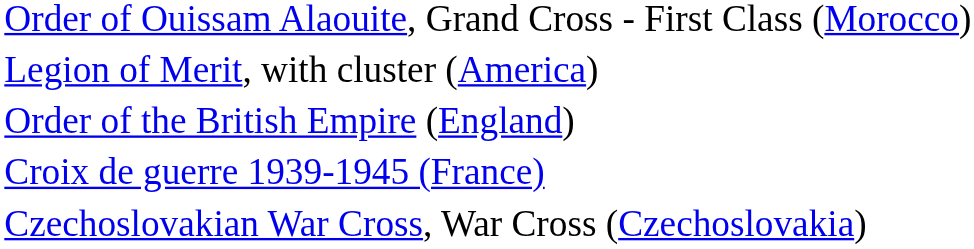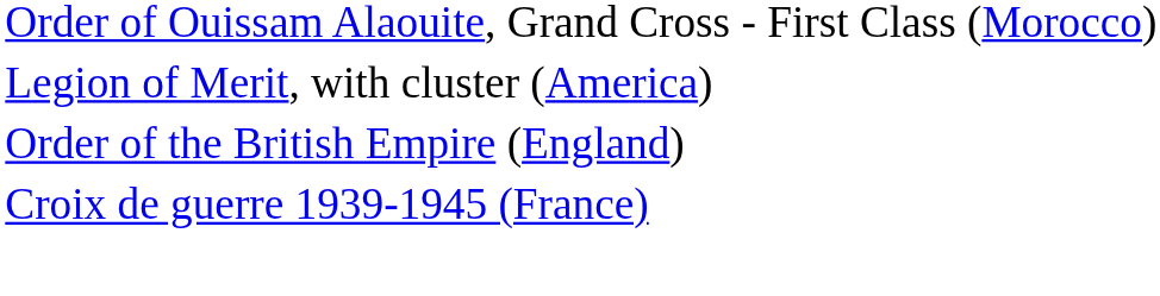- row: Czechoslovakian War Cross, War Cross (Czechoslovakia)
